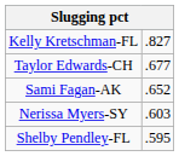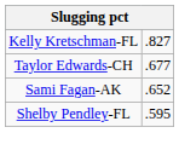- row: Nerissa Myers-SY | .603
